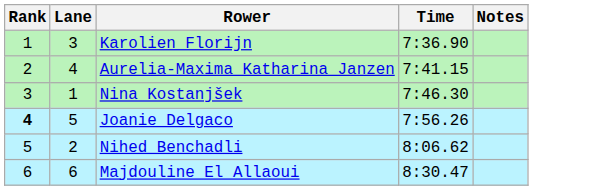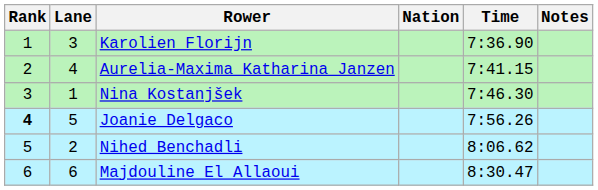+ column: Nation
